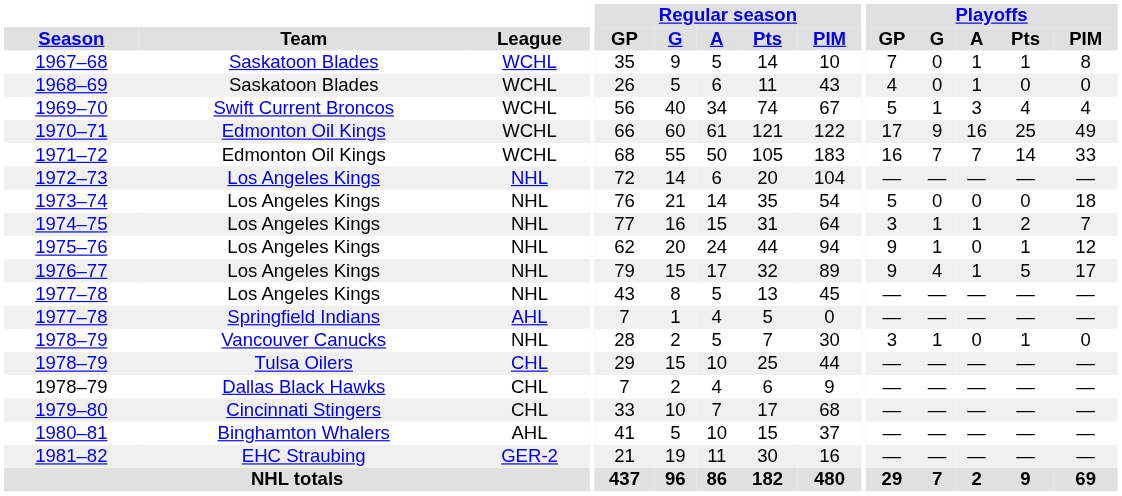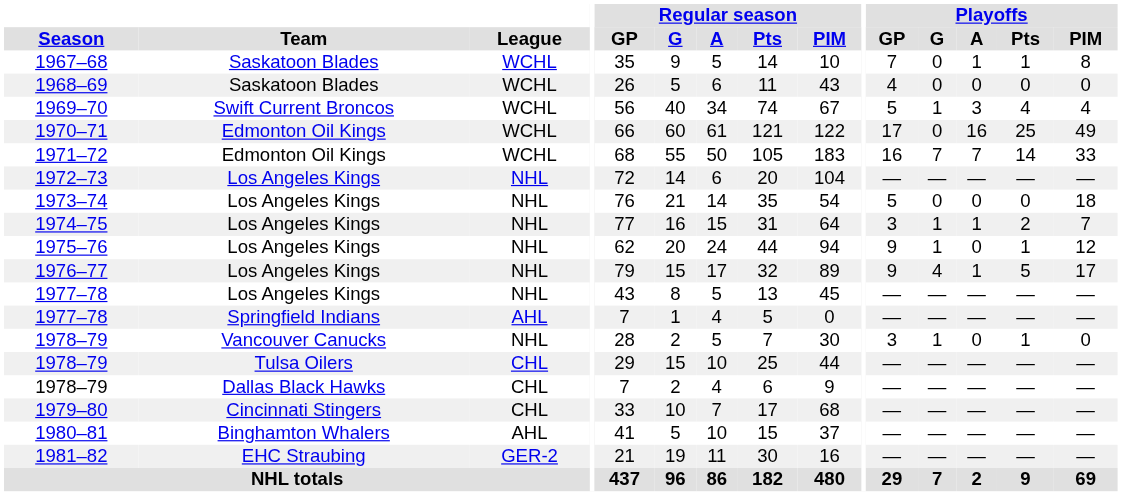1968–69 | Playoffs / A: 1 -> 0
1970–71 | Playoffs / G: 9 -> 0
